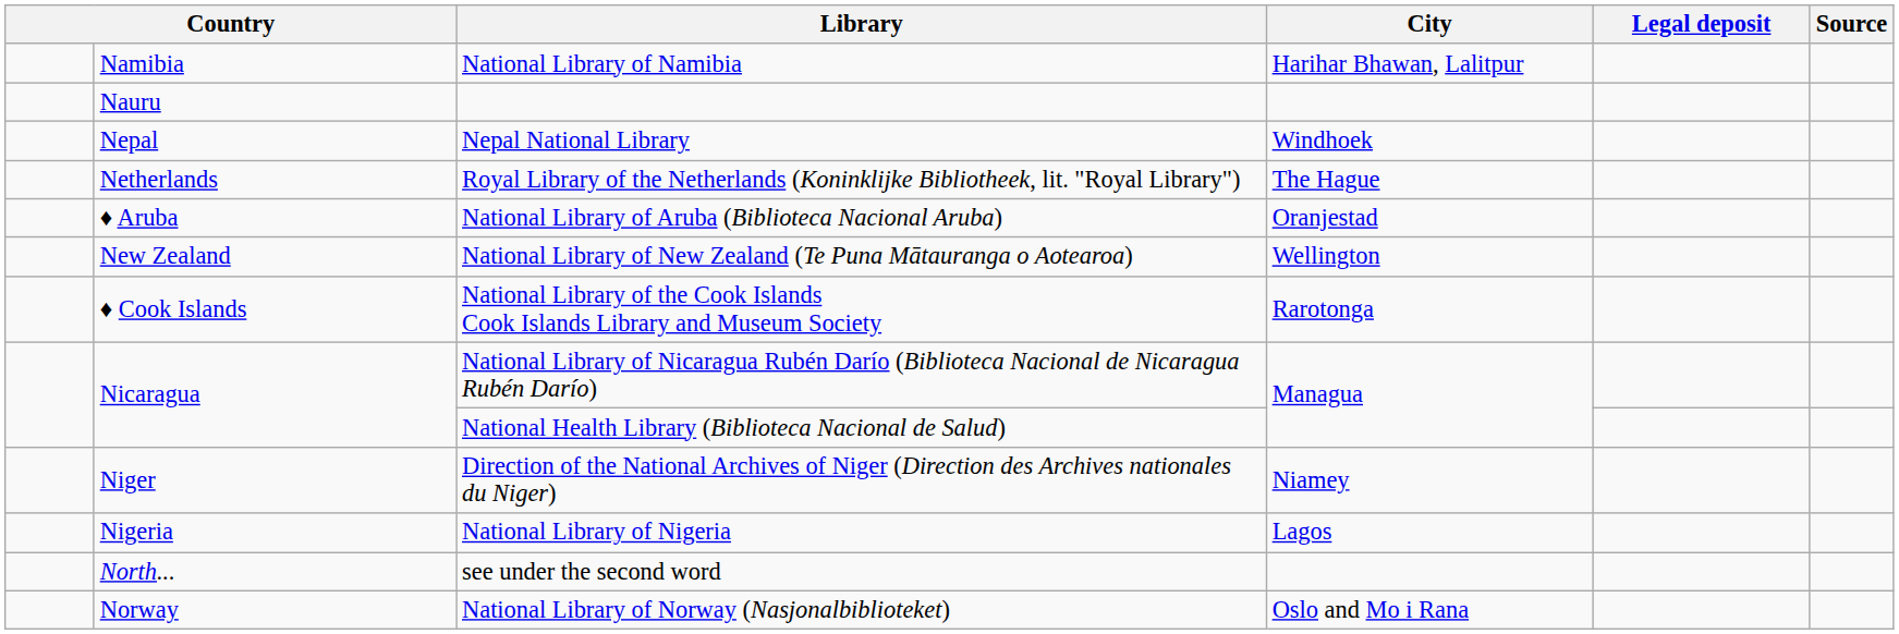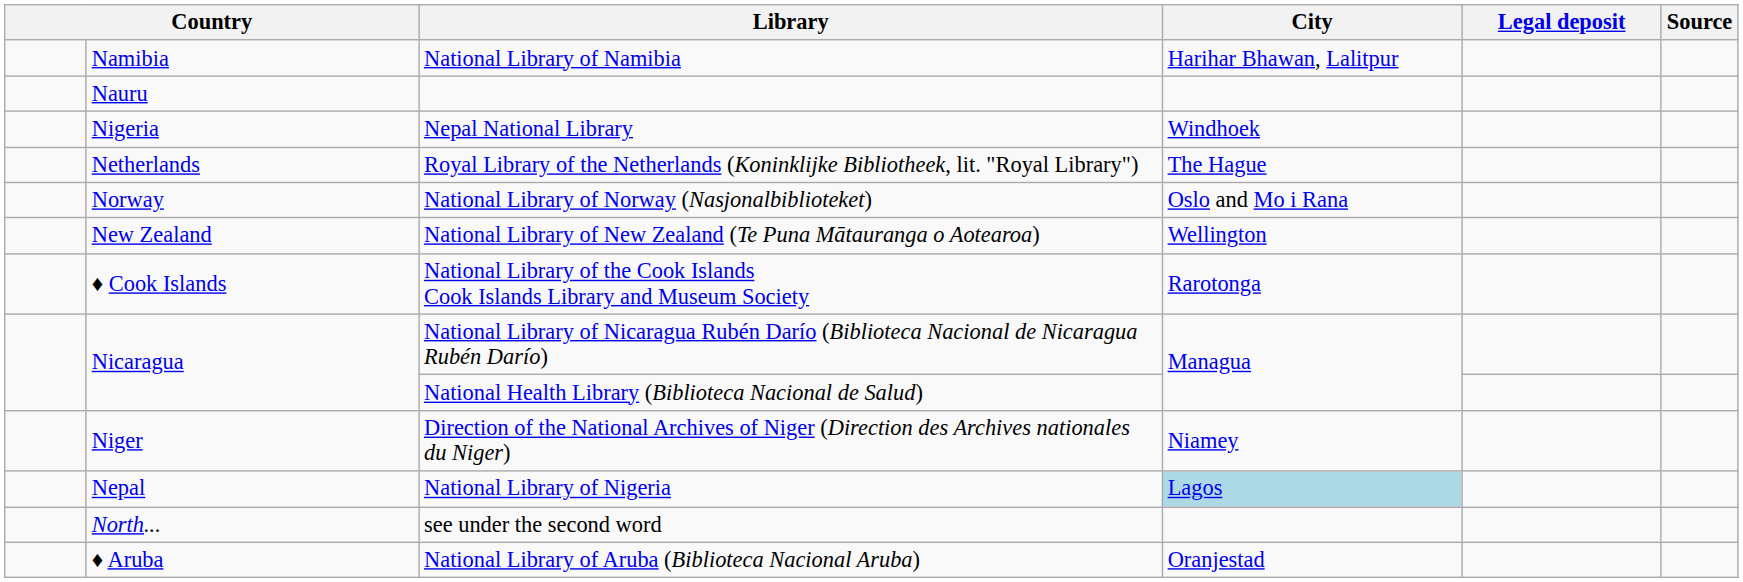Nepal National Library | column 2: Nepal -> Nigeria
rows swapped: National Library of Aruba (Biblioteca Nacional Aruba) <-> National Library of Norway (Nasjonalbiblioteket)
National Library of Nigeria | column 2: Nigeria -> Nepal
National Library of Nigeria | City: no background -> lightblue background
